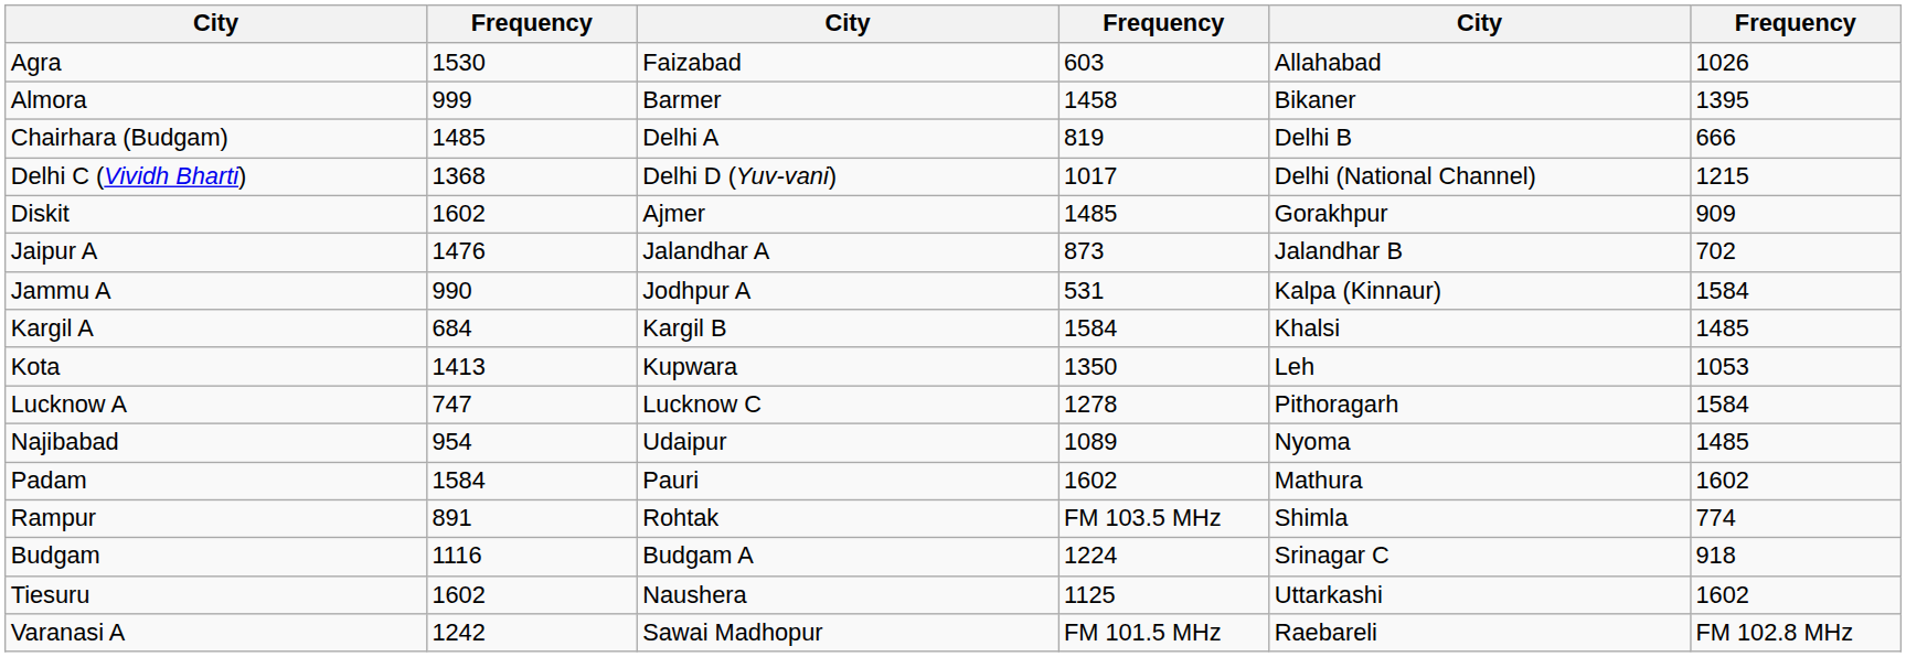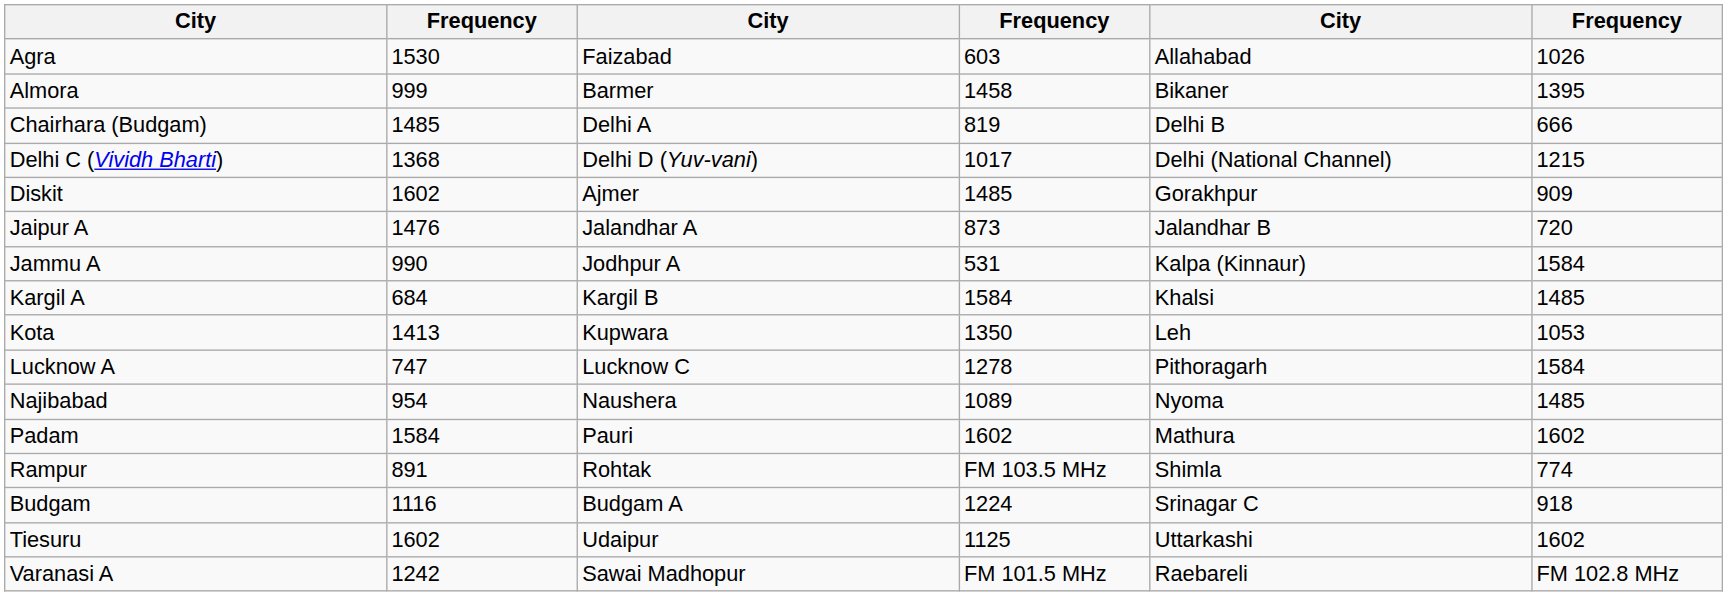Jaipur A | column 6: 702 -> 720
Najibabad | column 3: Udaipur -> Naushera
Tiesuru | column 3: Naushera -> Udaipur
